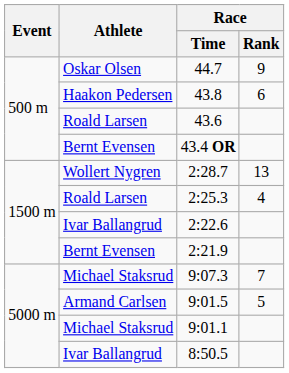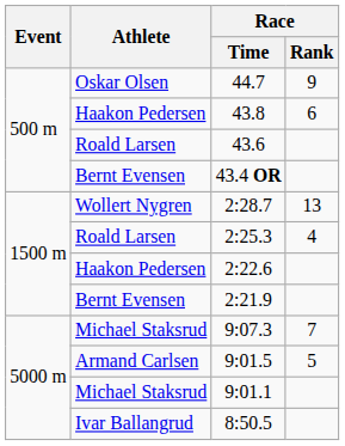2:22.6 | Athlete: Ivar Ballangrud -> Haakon Pedersen
